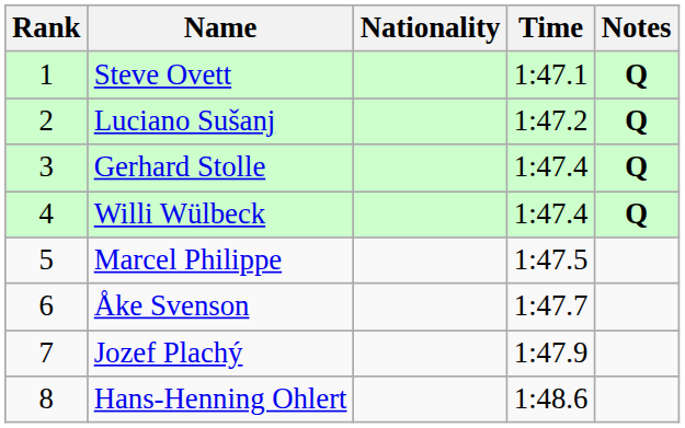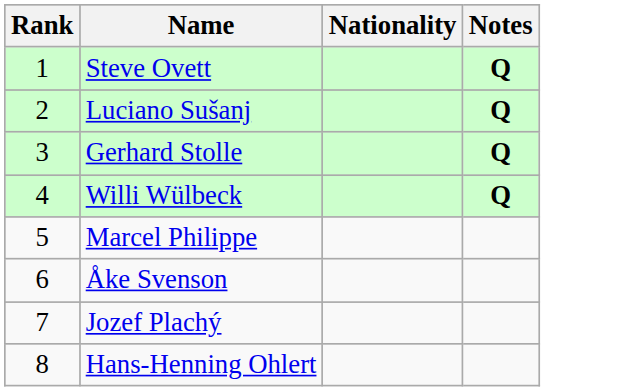- column: Time | 1:47.1 | 1:47.2 | 1:47.4 | 1:47.4 | 1:47.5 | 1:47.7 | 1:47.9 | 1:48.6
